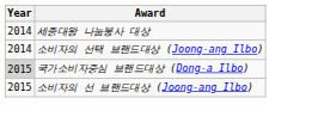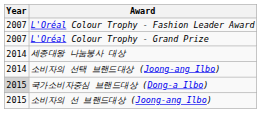+ row: 2007 | L'Oréal Colour Trophy - Fashion Leader Award
+ row: 2007 | L'Oréal Colour Trophy - Grand Prize
